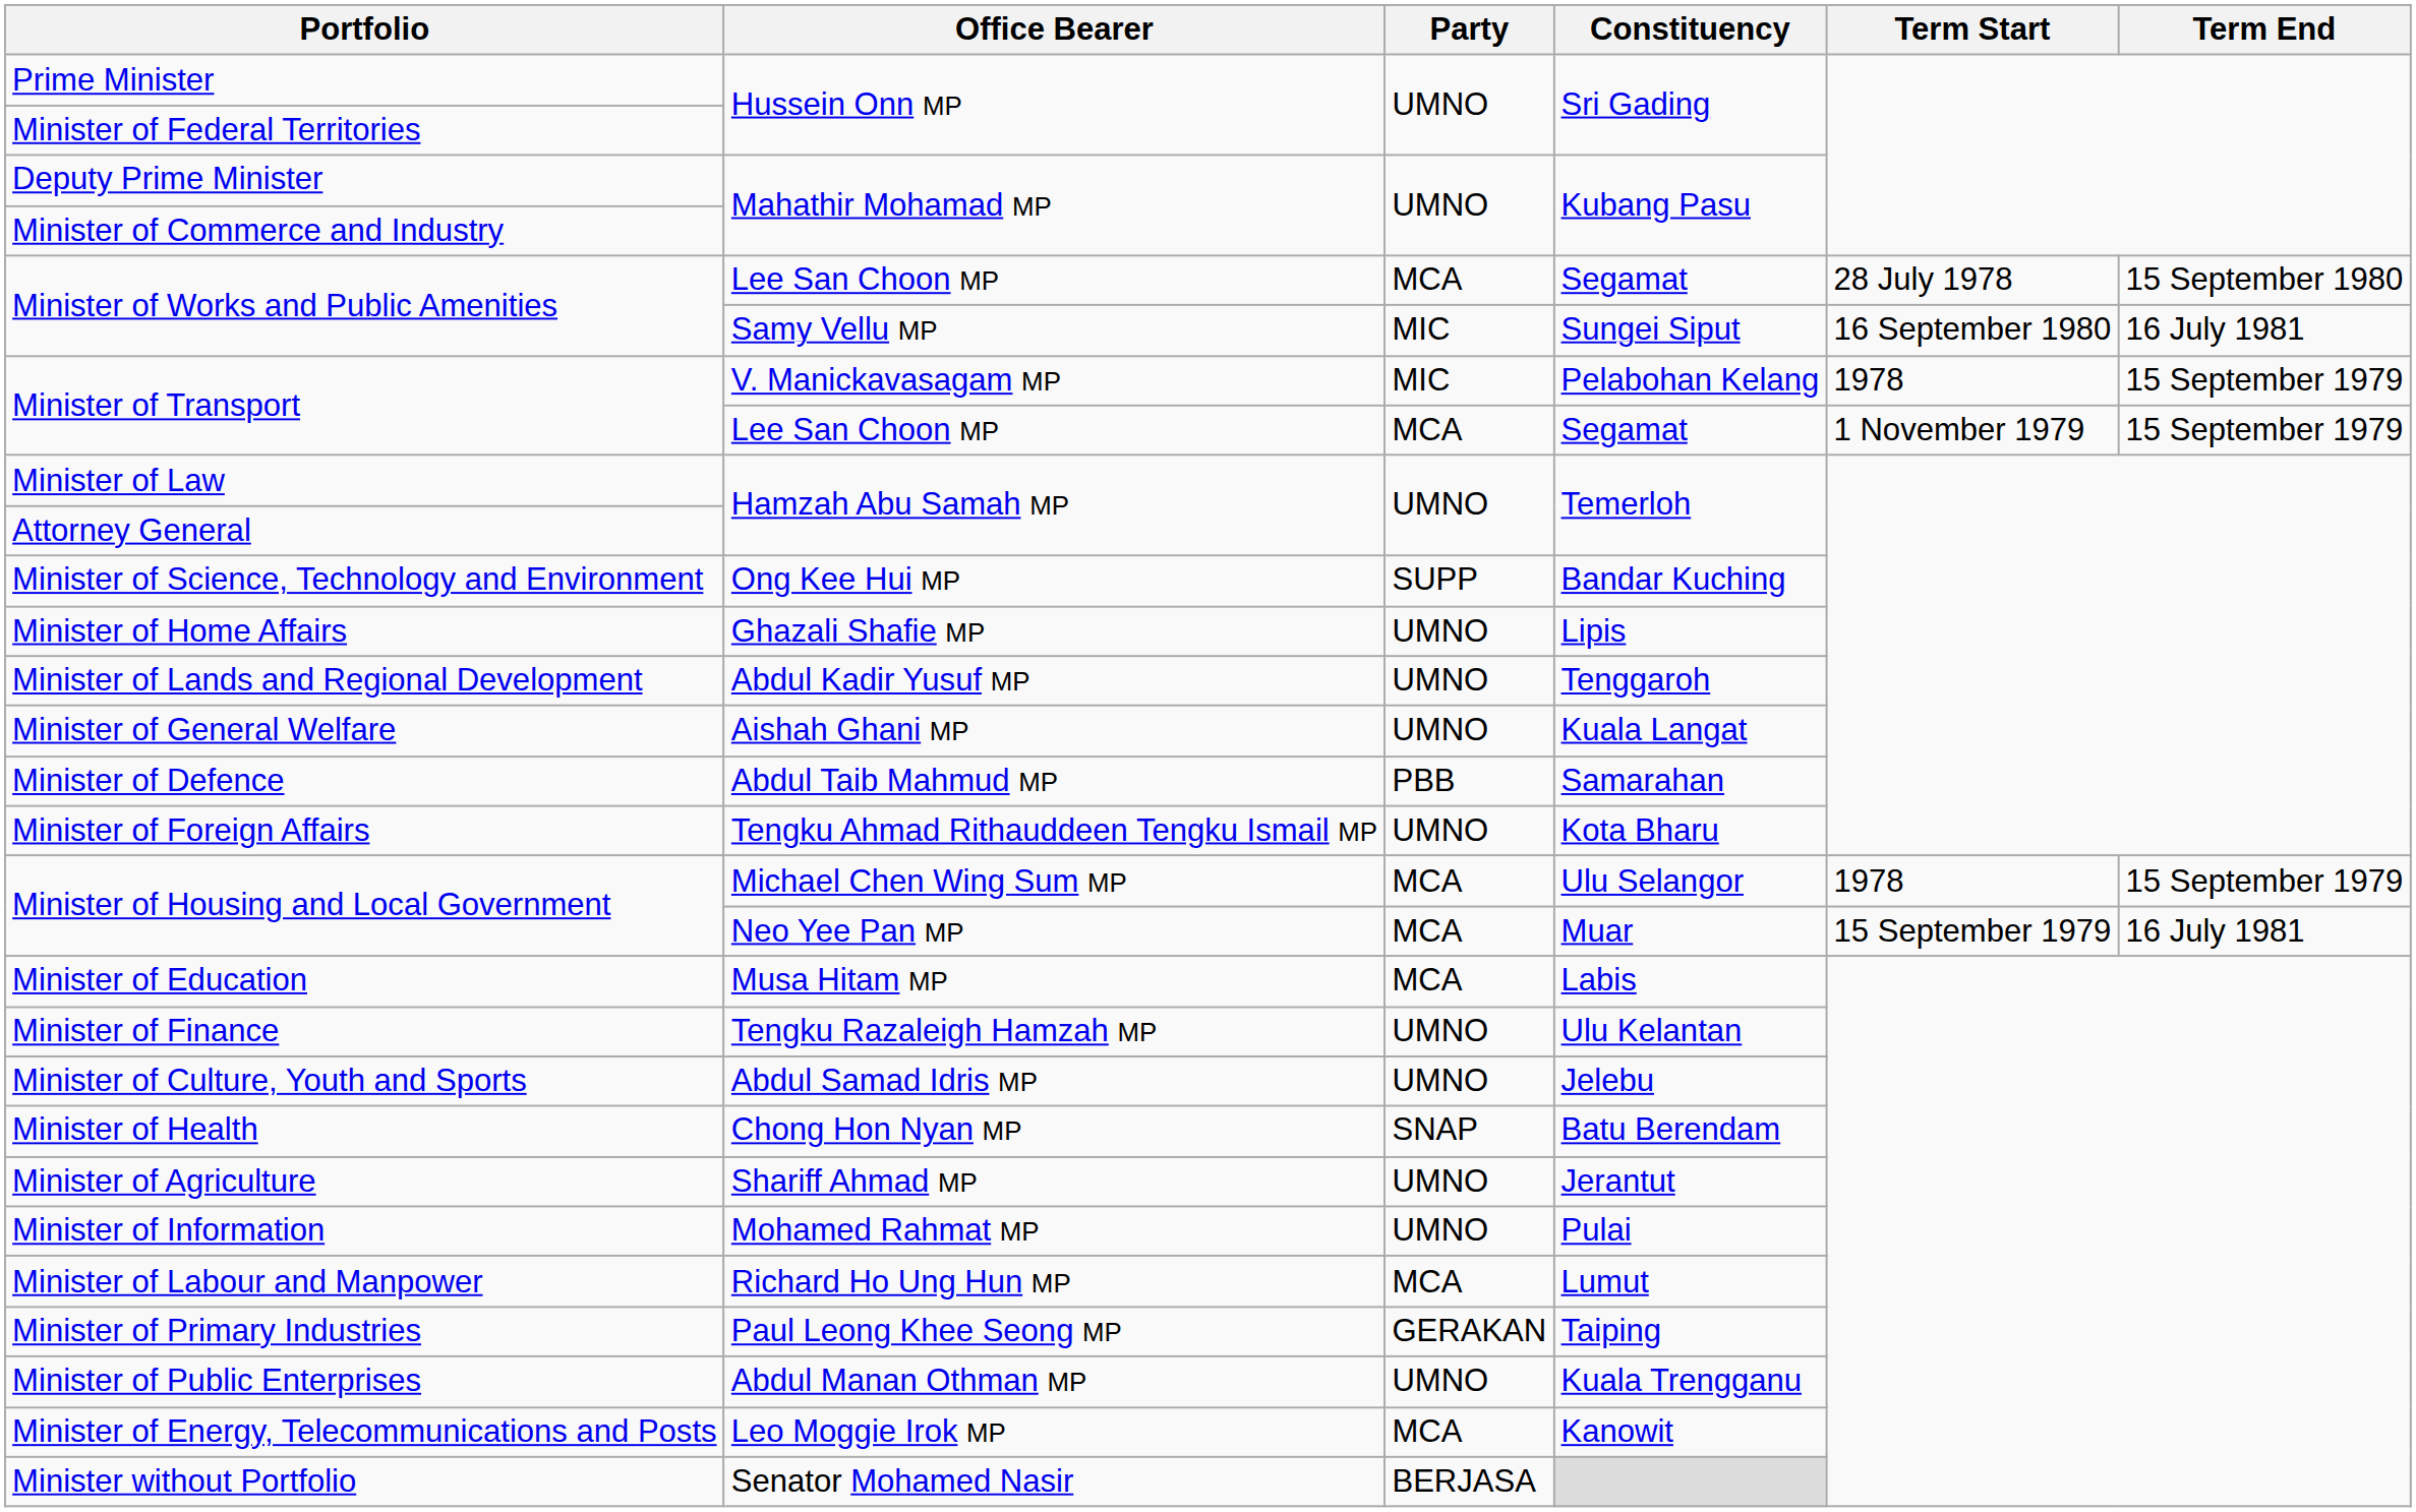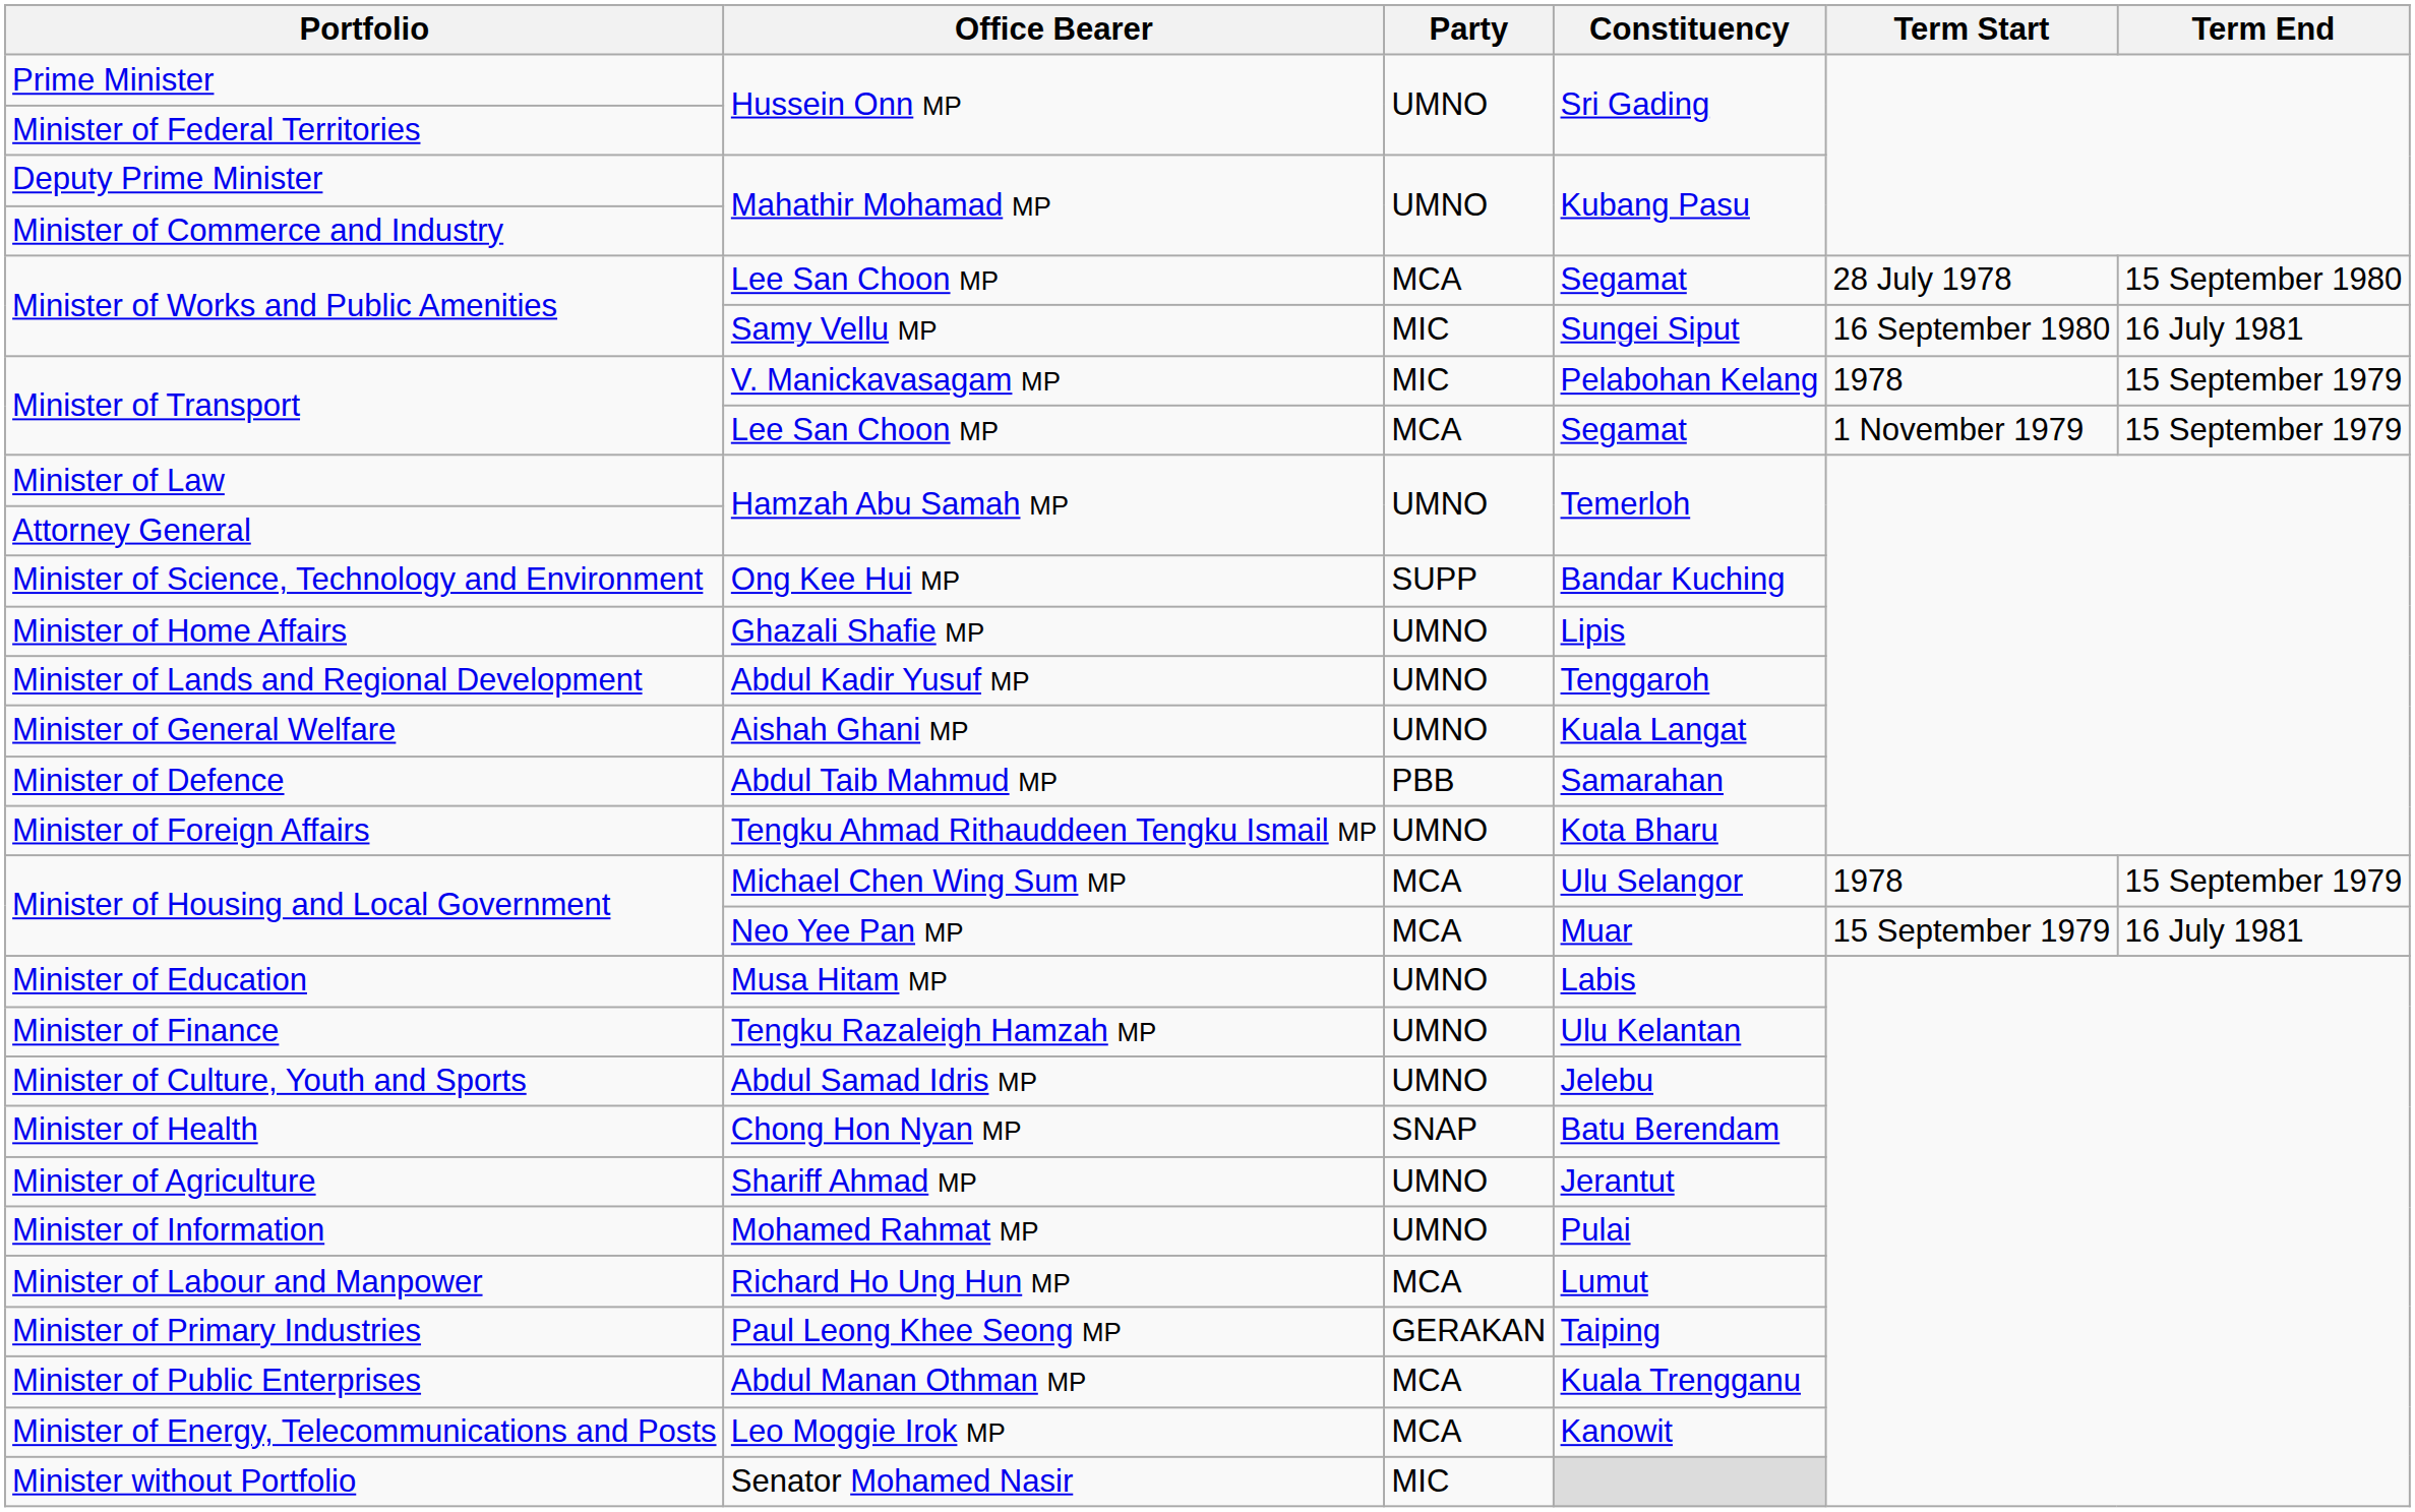Minister of Education | Party: MCA -> UMNO
Minister of Public Enterprises | Party: UMNO -> MCA
Minister without Portfolio | Party: BERJASA -> MIC
